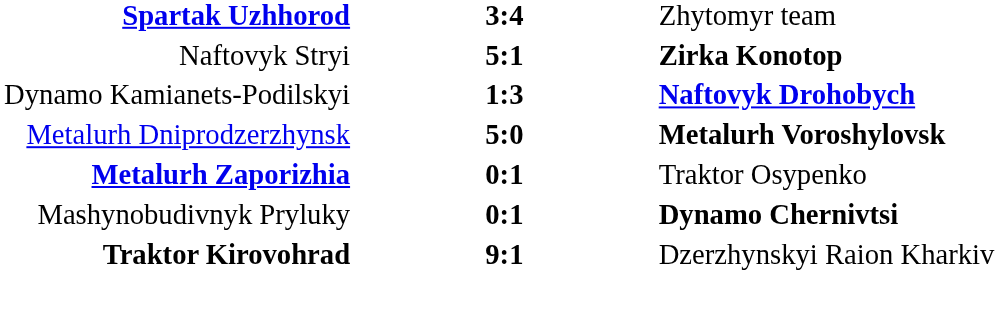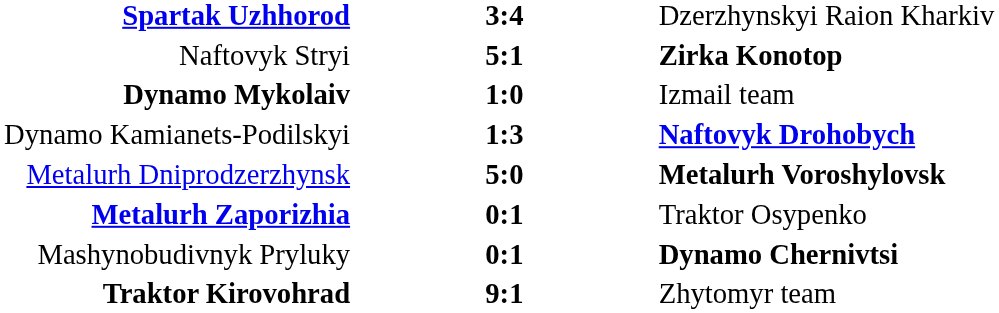Spartak Uzhhorod | column 3: Zhytomyr team -> Dzerzhynskyi Raion Kharkiv
+ row: Dynamo Mykolaiv | 1:0 | Izmail team
Traktor Kirovohrad | column 3: Dzerzhynskyi Raion Kharkiv -> Zhytomyr team
